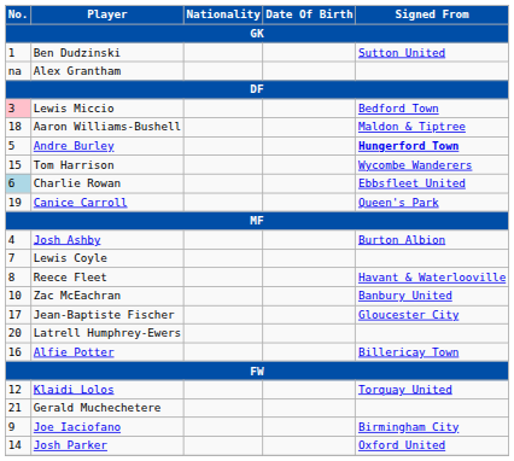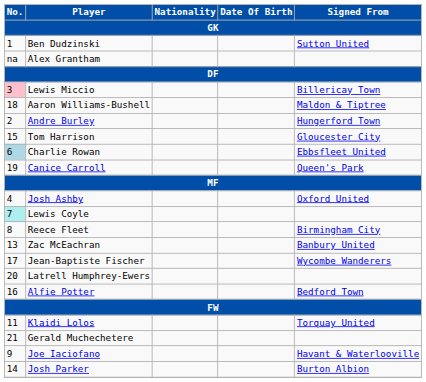Lewis Miccio | Signed From: Bedford Town -> Billericay Town
Andre Burley | No.: 5 -> 2
Andre Burley | Signed From: bold -> normal
Tom Harrison | Signed From: Wycombe Wanderers -> Gloucester City
Josh Ashby | Signed From: Burton Albion -> Oxford United
Lewis Coyle | No.: no background -> paleturquoise background
Reece Fleet | Signed From: Havant & Waterlooville -> Birmingham City
Zac McEachran | No.: 10 -> 13
Jean-Baptiste Fischer | Signed From: Gloucester City -> Wycombe Wanderers
Alfie Potter | Signed From: Billericay Town -> Bedford Town
Klaidi Lolos | No.: 12 -> 11
Joe Iaciofano | Signed From: Birmingham City -> Havant & Waterlooville
Josh Parker | Signed From: Oxford United -> Burton Albion
